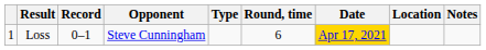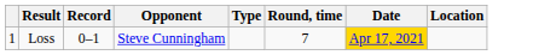- column: Notes
Loss | Round, time: 6 -> 7
